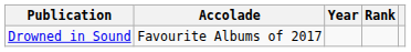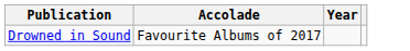- column: Rank
